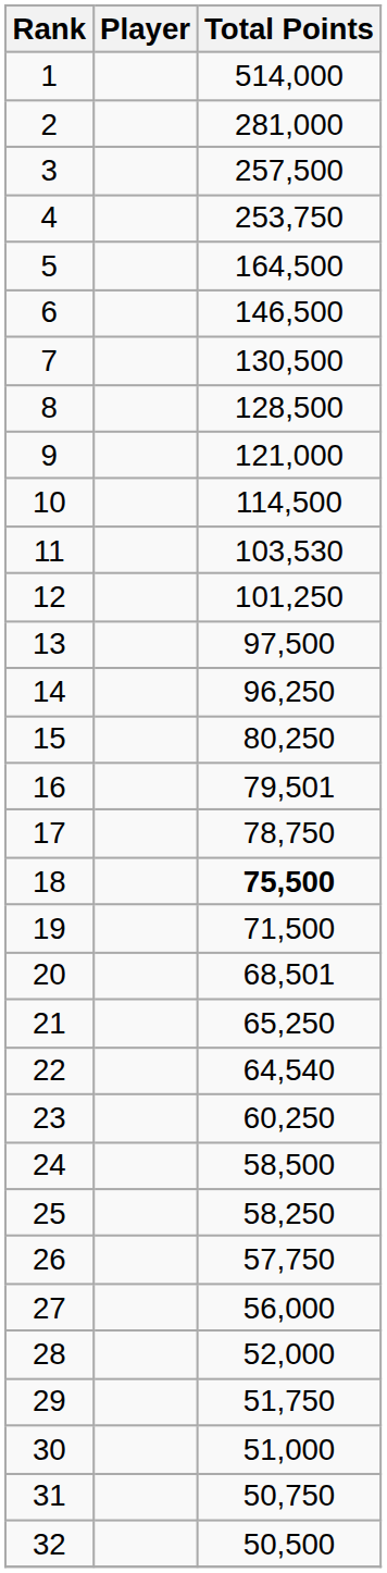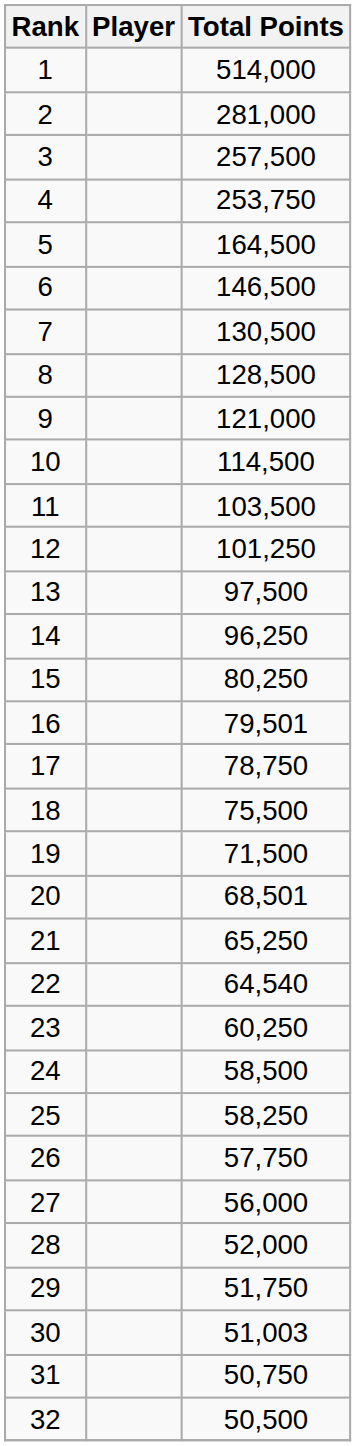11 | Total Points: 103,530 -> 103,500
18 | Total Points: bold -> normal
30 | Total Points: 51,000 -> 51,003
